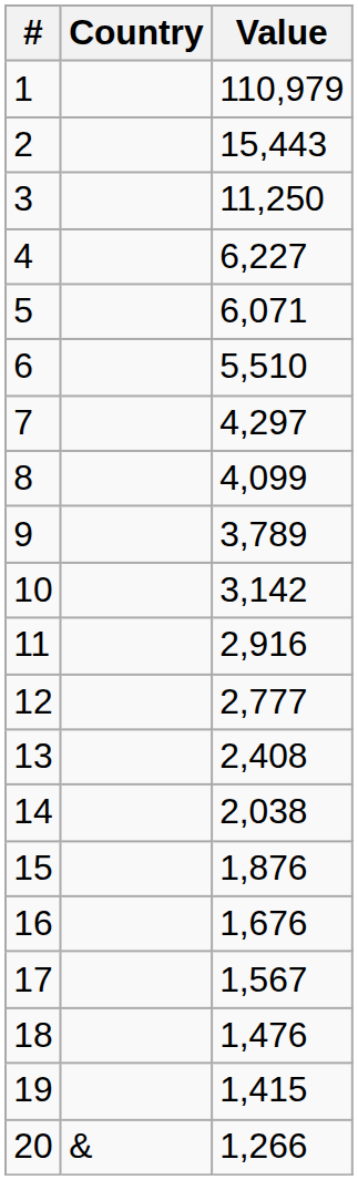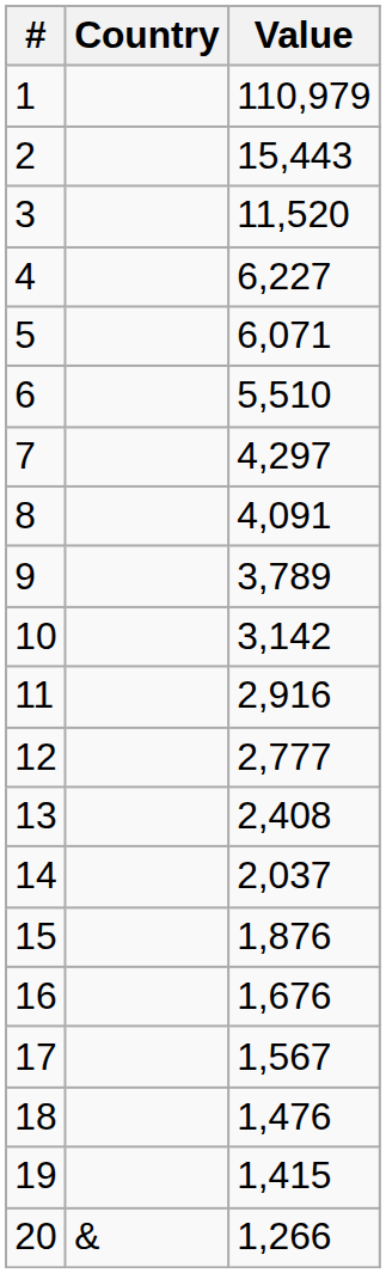3 | Value: 11,250 -> 11,520
8 | Value: 4,099 -> 4,091
14 | Value: 2,038 -> 2,037
